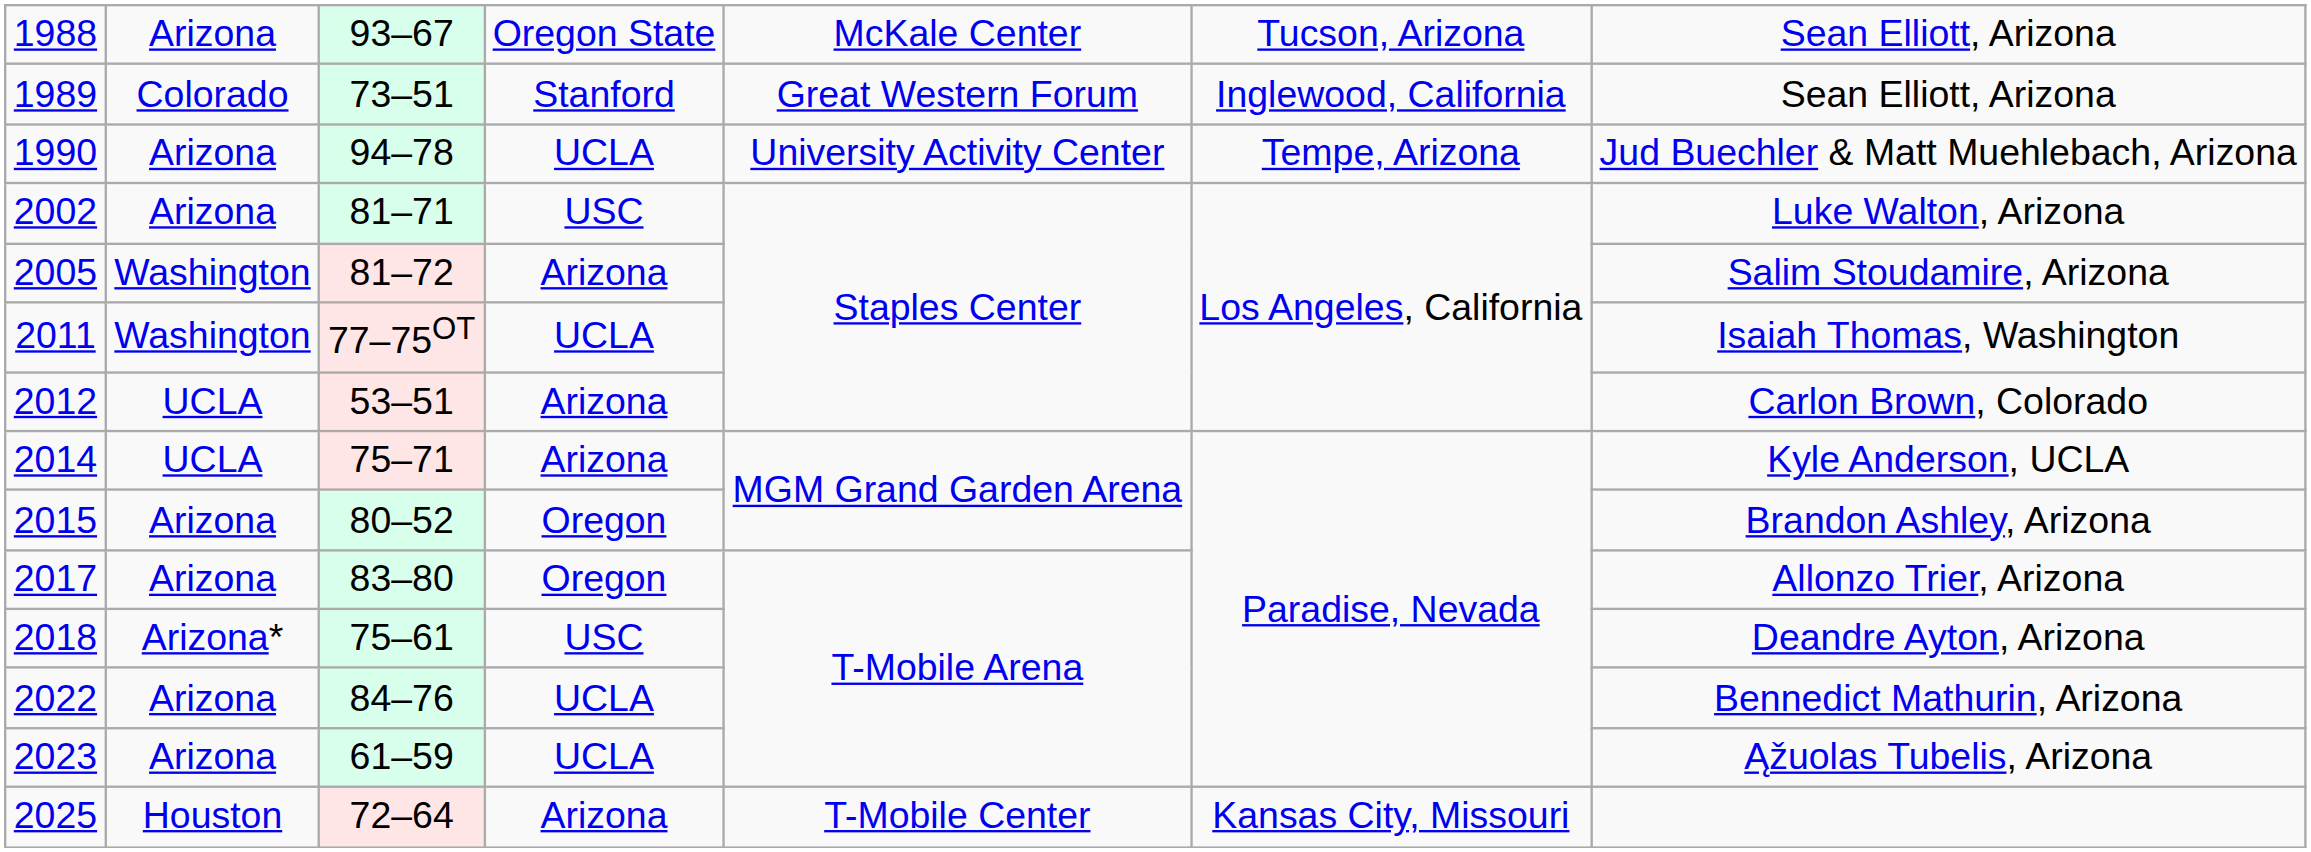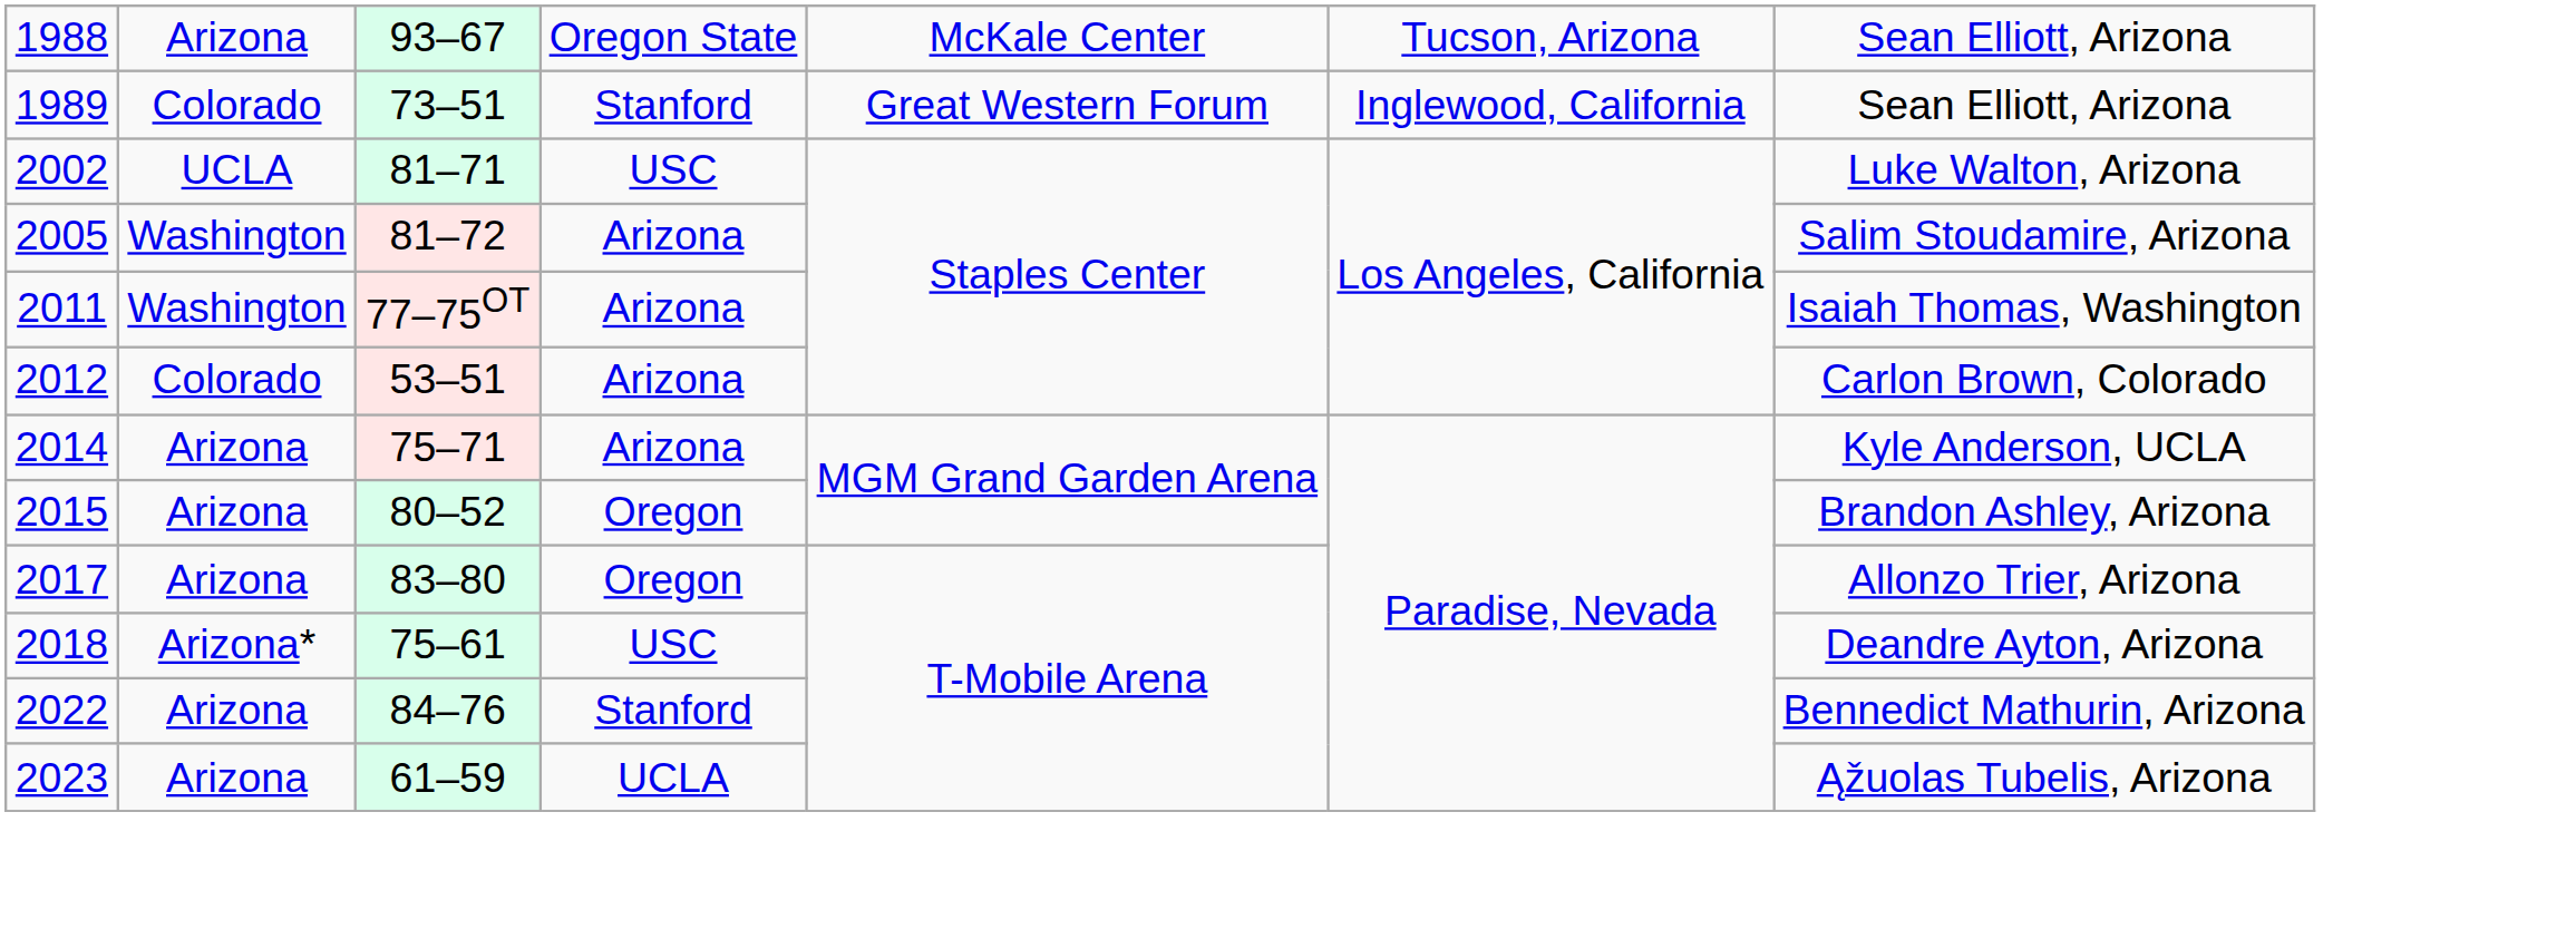- row: 1990 | Arizona | 94–78 | UCLA | University Activity Center | Tempe, Arizona | Jud Buechler & Matt Muehlebach, Arizona
2002 | column 2: Arizona -> UCLA
2011 | column 4: UCLA -> Arizona
2012 | column 2: UCLA -> Colorado
2014 | column 2: UCLA -> Arizona
2022 | column 4: UCLA -> Stanford
- row: 2025 | Houston | 72–64 | Arizona | T-Mobile Center | Kansas City, Missouri
